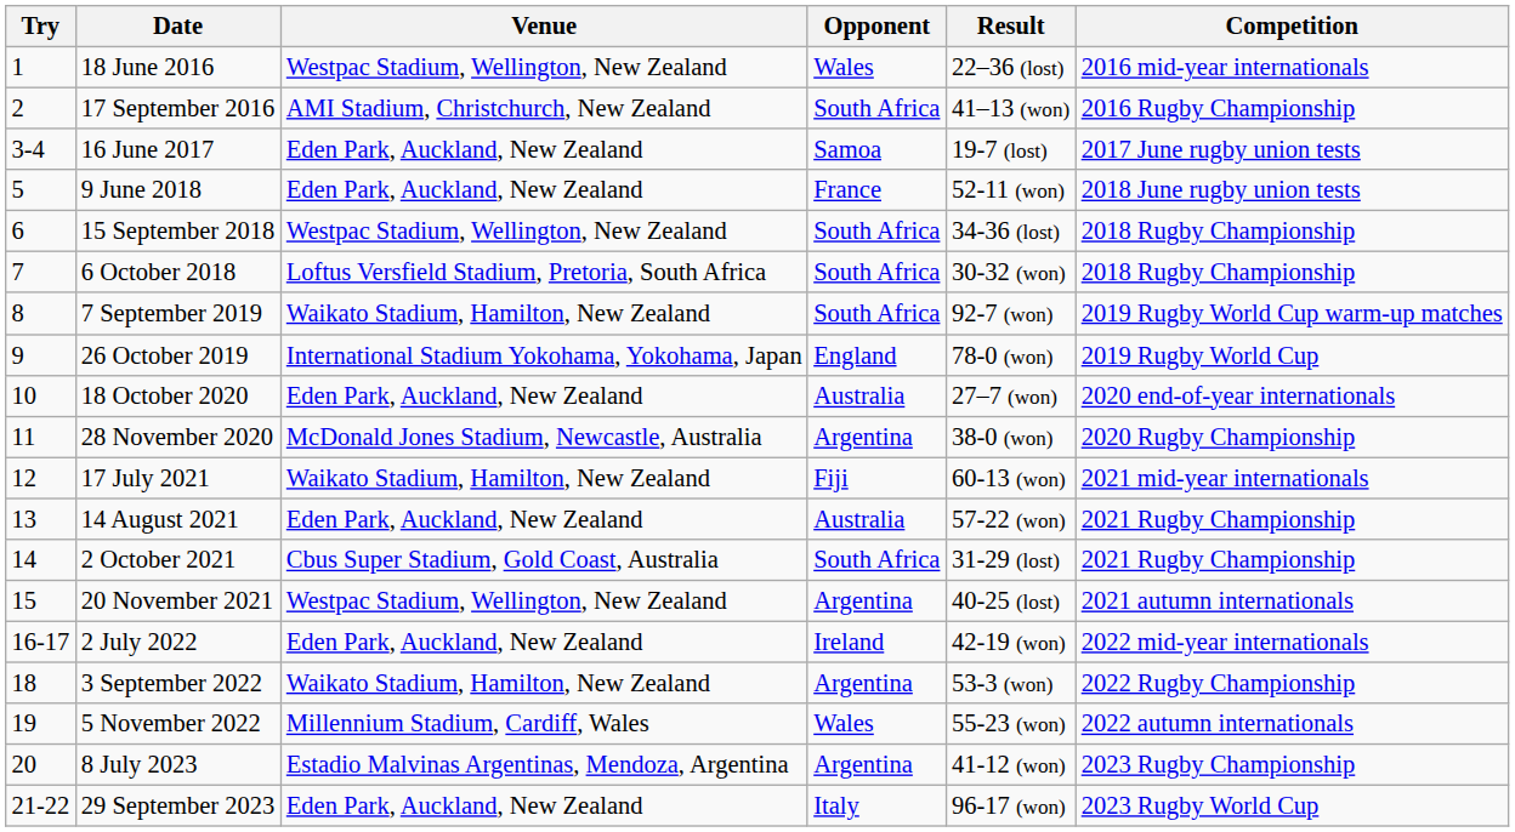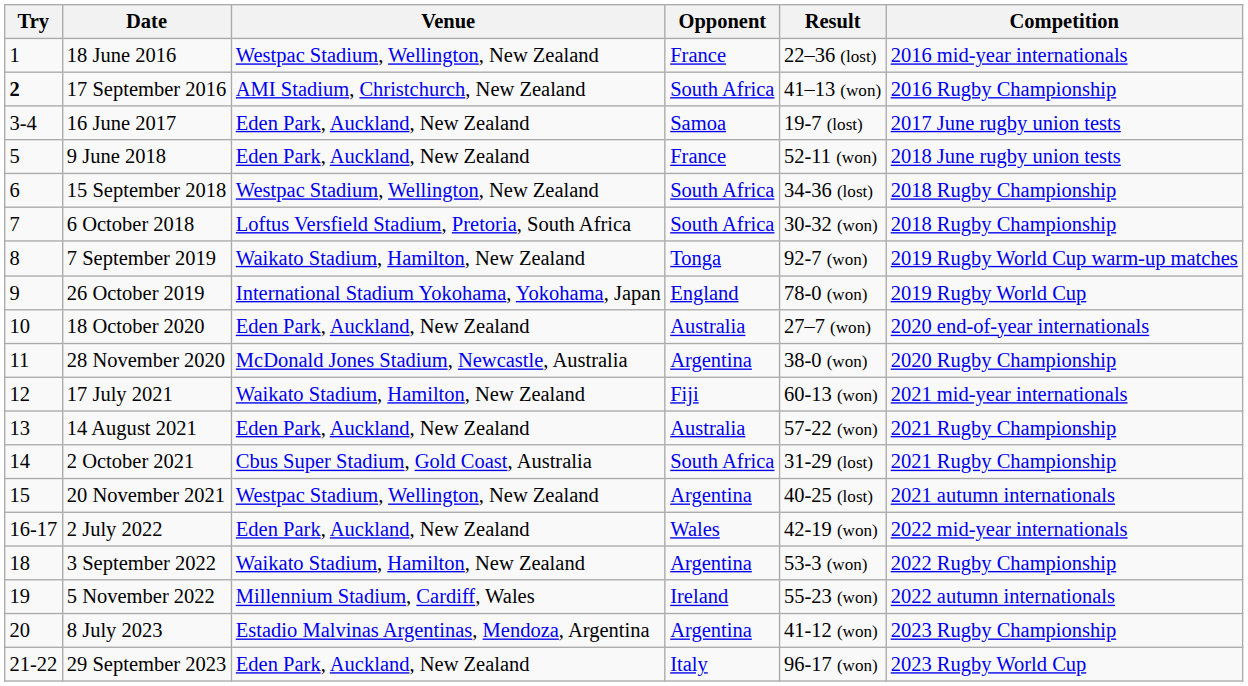18 June 2016 | Opponent: Wales -> France
17 September 2016 | Try: normal -> bold
7 September 2019 | Opponent: South Africa -> Tonga
2 July 2022 | Opponent: Ireland -> Wales
5 November 2022 | Opponent: Wales -> Ireland
